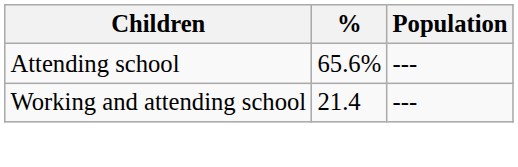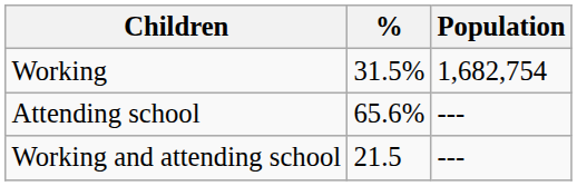+ row: Working | 31.5% | 1,682,754
Working and attending school | %: 21.4 -> 21.5
